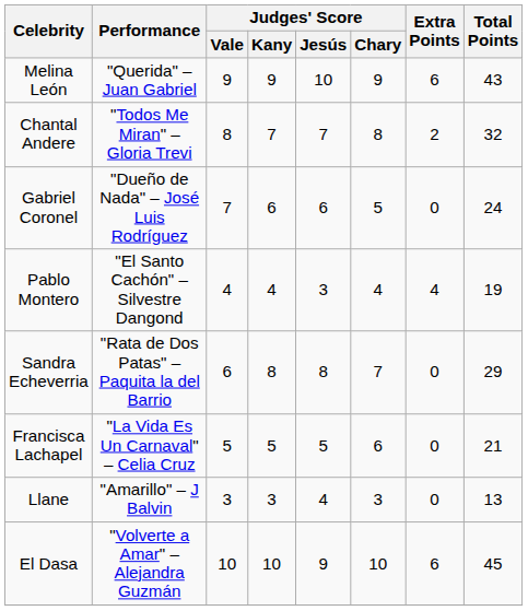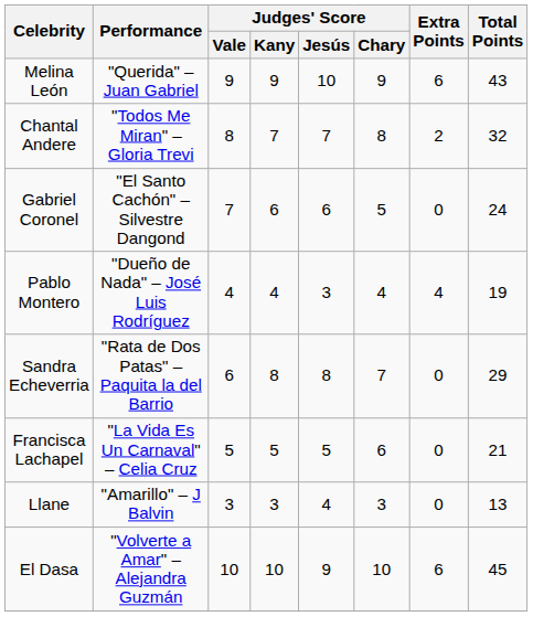Gabriel Coronel | Performance: "Dueño de Nada" – José Luis Rodríguez -> "El Santo Cachón" – Silvestre Dangond
Pablo Montero | Performance: "El Santo Cachón" – Silvestre Dangond -> "Dueño de Nada" – José Luis Rodríguez
